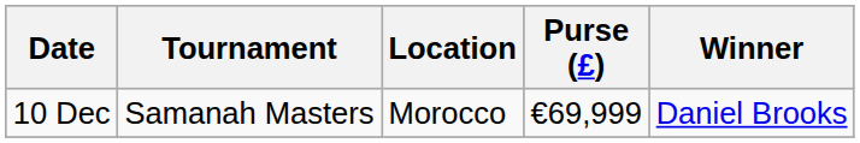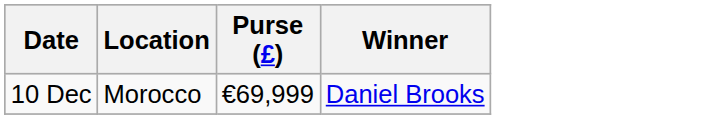- column: Tournament | Samanah Masters
